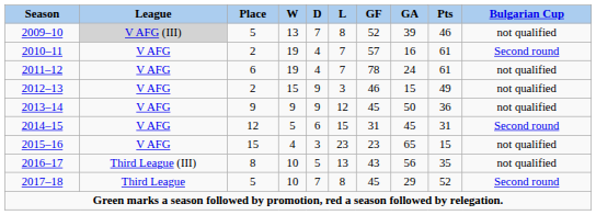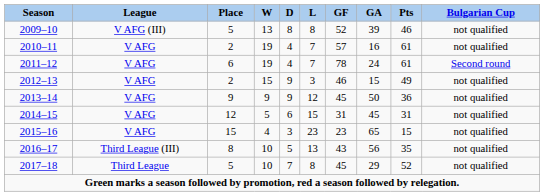2009–10 | League: lightgrey background -> no background
2009–10 | D: 7 -> 8
2010–11 | Bulgarian Cup: Second round -> not qualified
2011–12 | Bulgarian Cup: not qualified -> Second round
2014–15 | Bulgarian Cup: Second round -> not qualified
2017–18 | Bulgarian Cup: Second round -> not qualified
